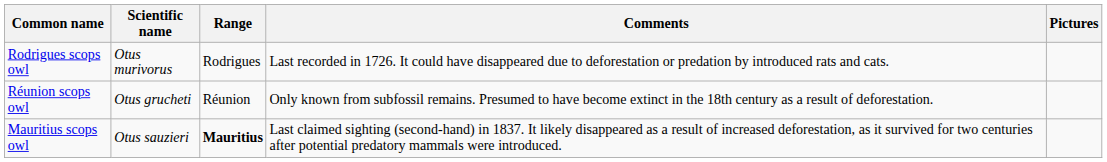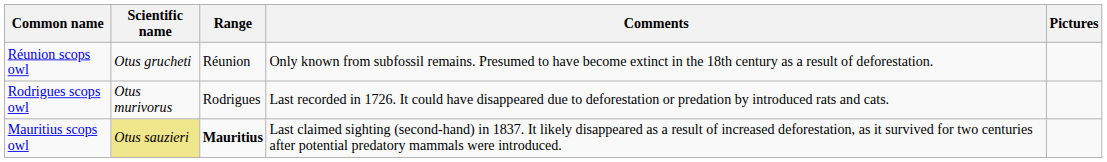rows swapped: Réunion scops owl <-> Rodrigues scops owl
Mauritius scops owl | Scientific name: no background -> khaki background
